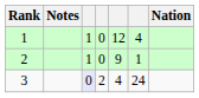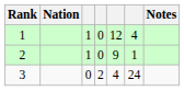columns swapped: Nation <-> Notes
3 | column 3: lavender background -> no background
